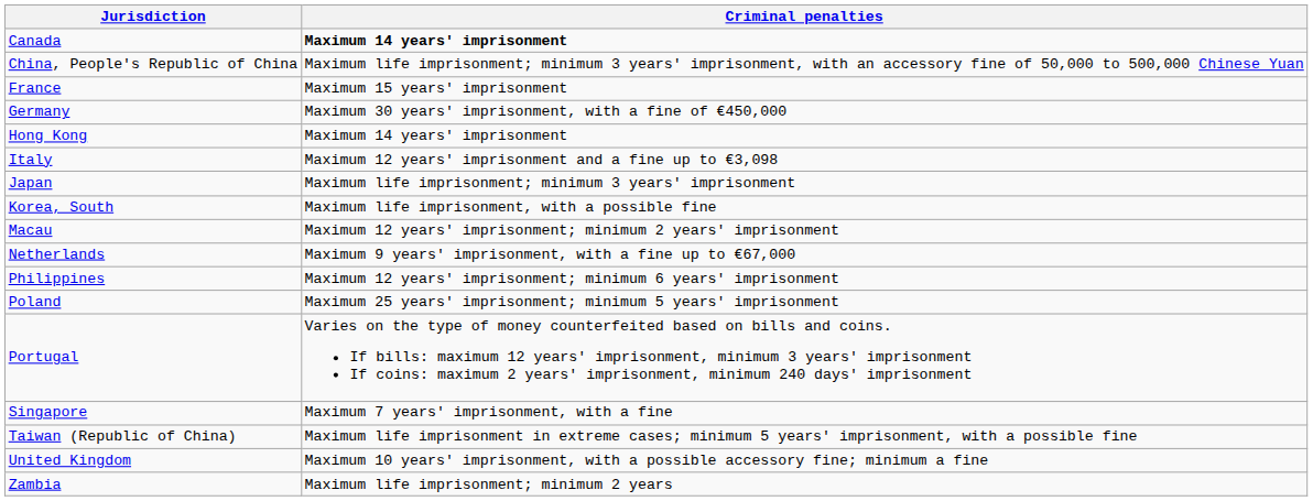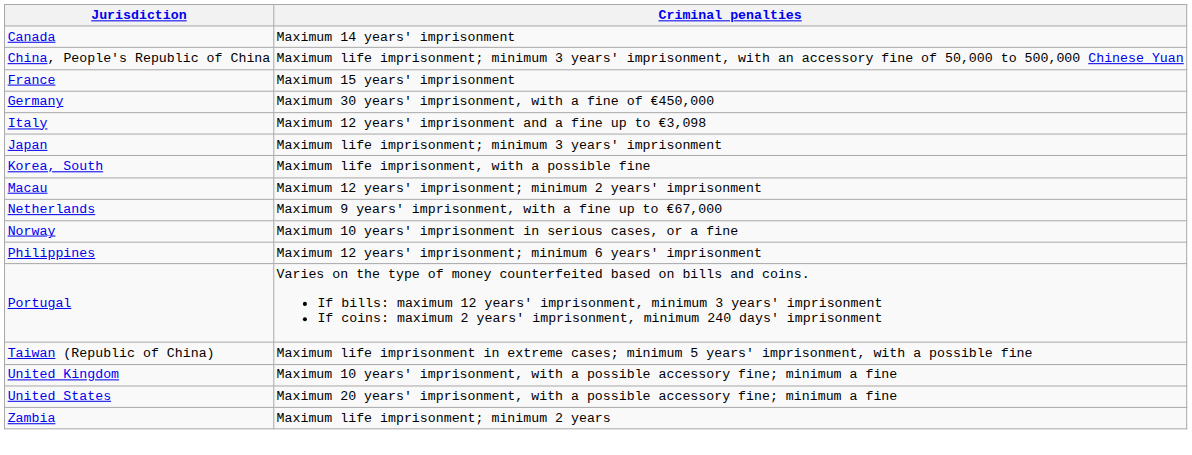Canada | Criminal penalties: bold -> normal
- row: Hong Kong | Maximum 14 years' imprisonment
+ row: Norway | Maximum 10 years' imprisonment in serious cases, or a fine
- row: Poland | Maximum 25 years' imprisonment; minimum 5 years' imprisonment
- row: Singapore | Maximum 7 years' imprisonment, with a fine
+ row: United States | Maximum 20 years' imprisonment, with a possible accessory fine; minimum a fine
